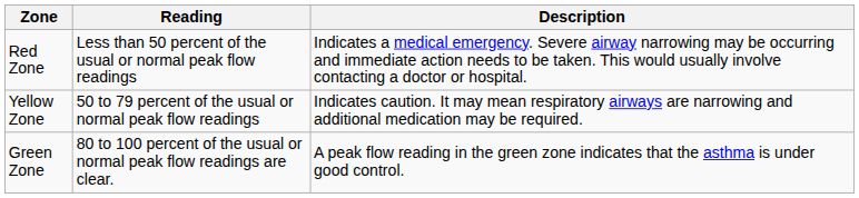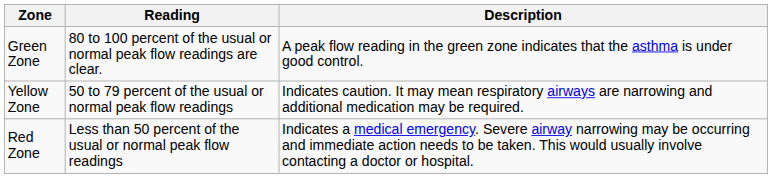rows swapped: Green Zone <-> Red Zone
